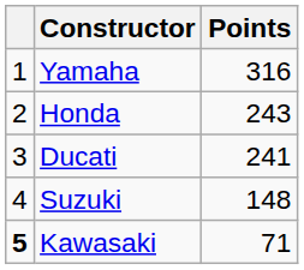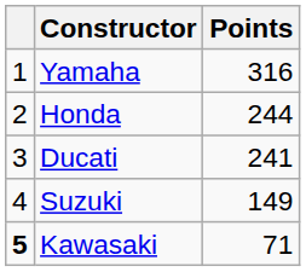Honda | Points: 243 -> 244
Suzuki | Points: 148 -> 149
